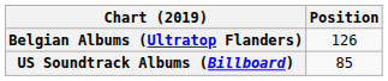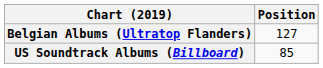Belgian Albums (Ultratop Flanders) | Position: 126 -> 127
